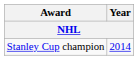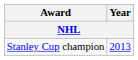Stanley Cup champion | Year: 2014 -> 2013
